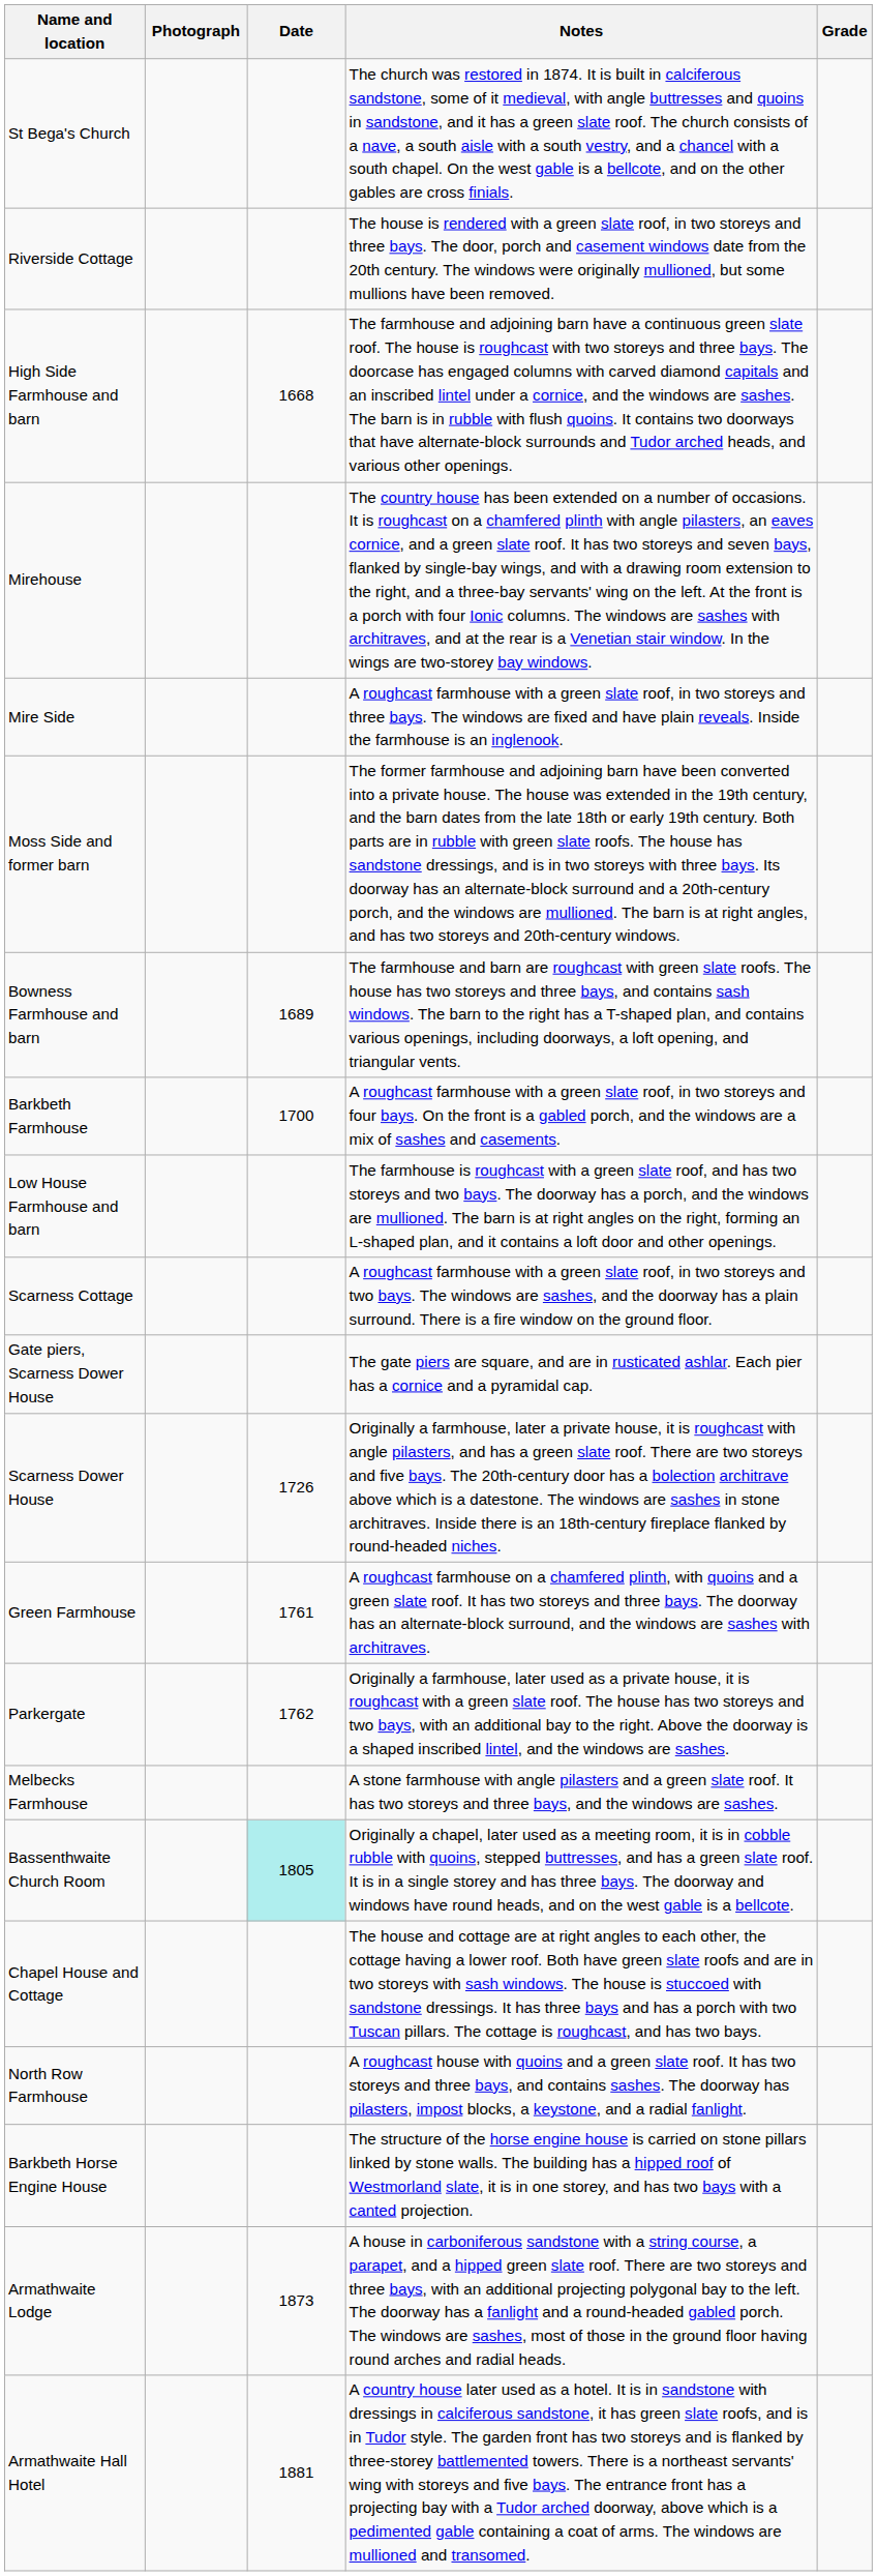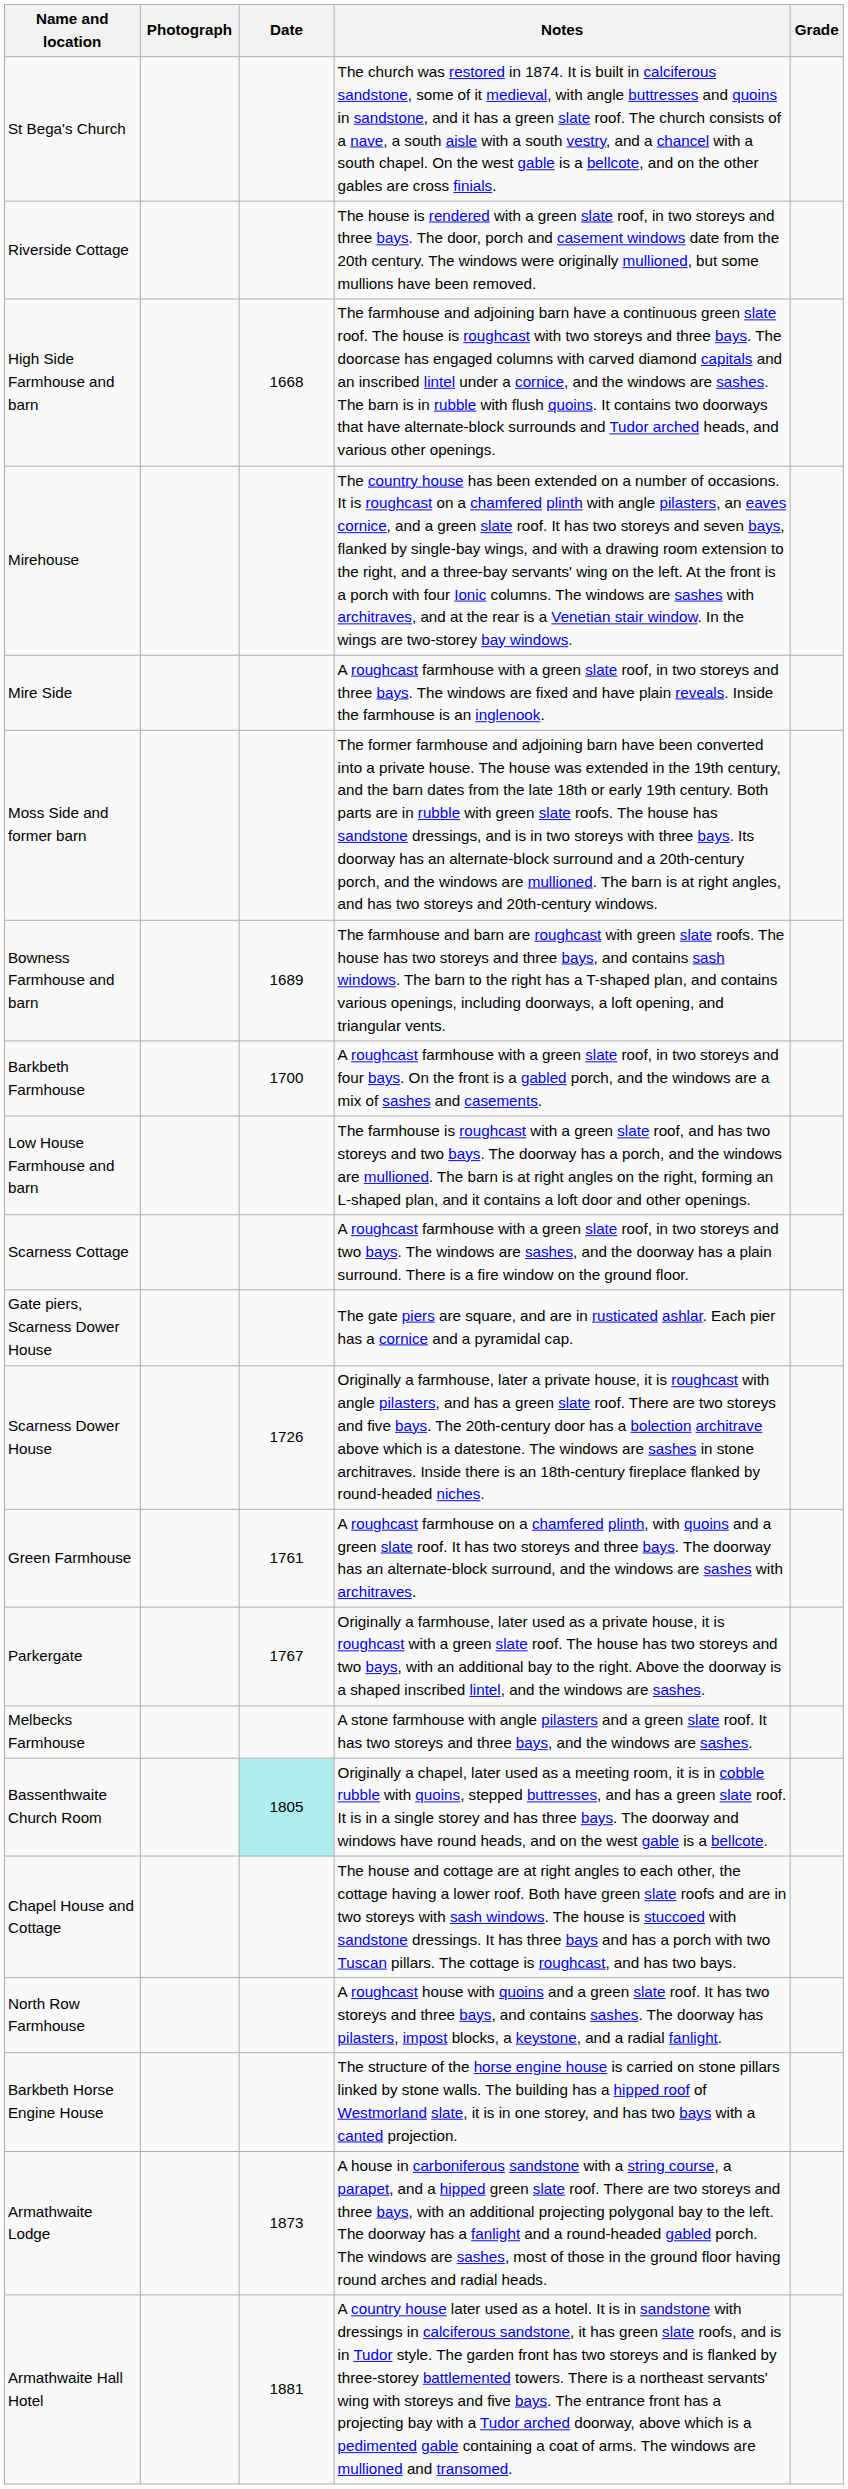Parkergate | Date: 1762 -> 1767
